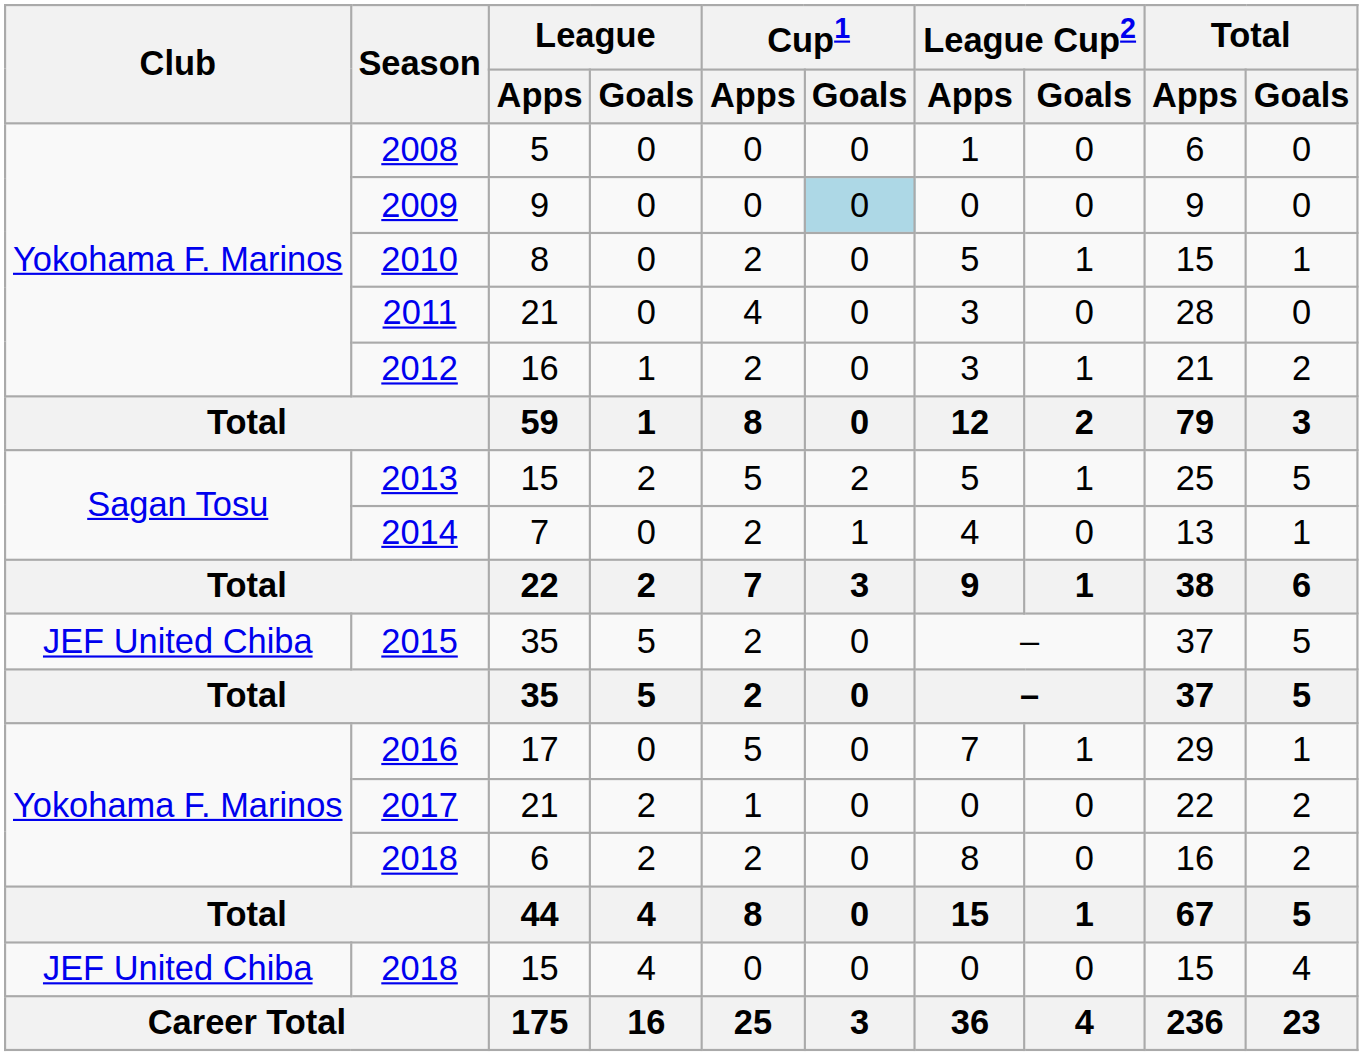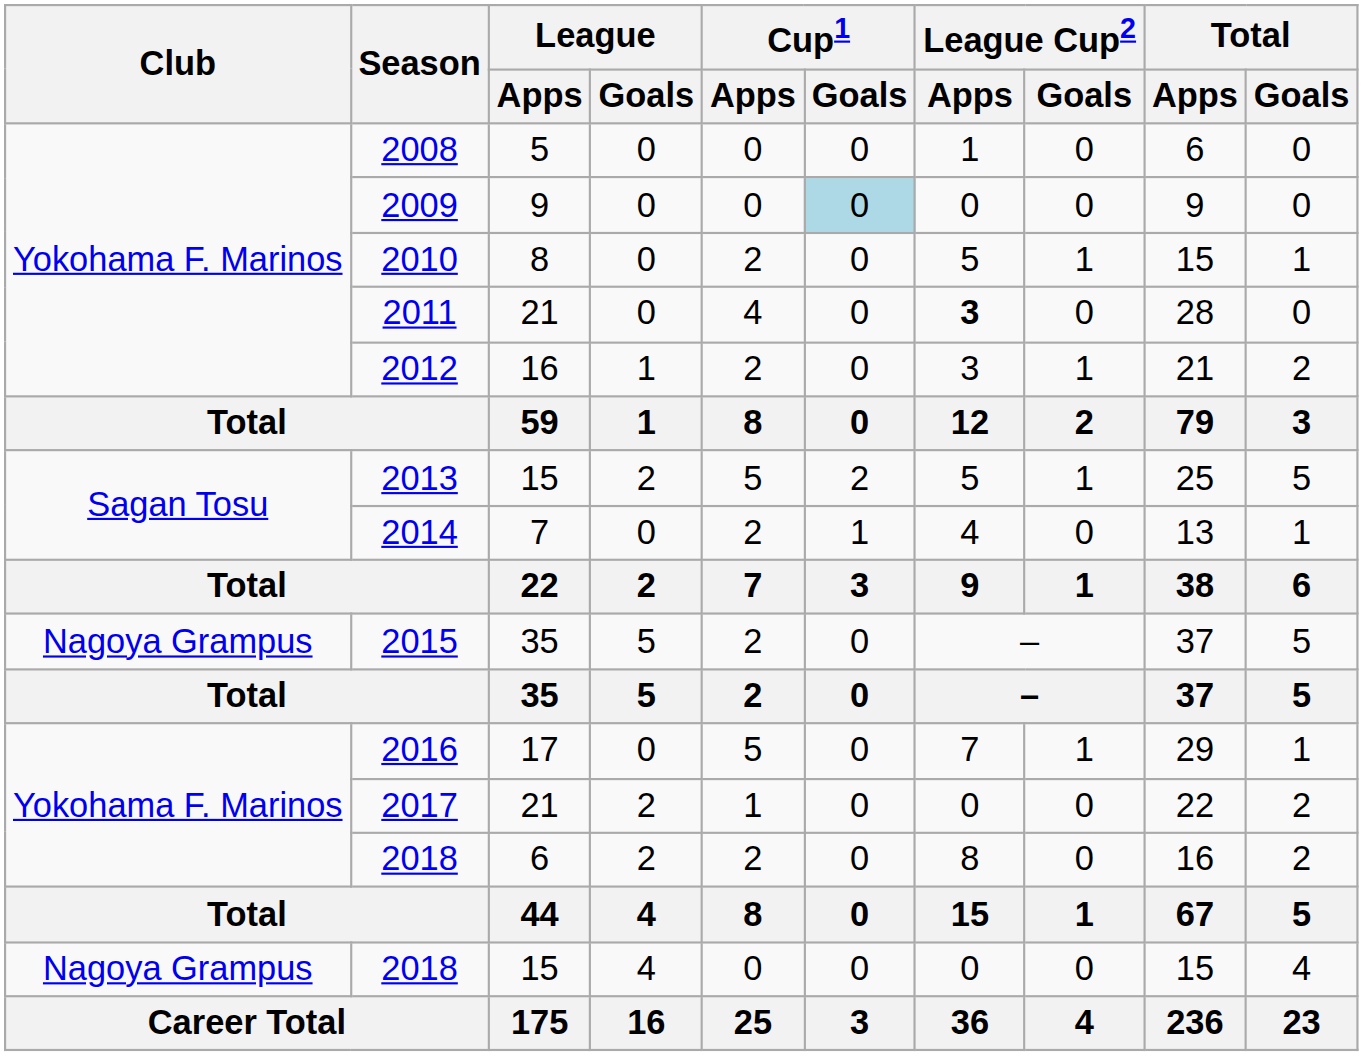2011 | League Cup2 / Apps: normal -> bold
2015 | Club: JEF United Chiba -> Nagoya Grampus
2018 / 15 | Club: JEF United Chiba -> Nagoya Grampus
